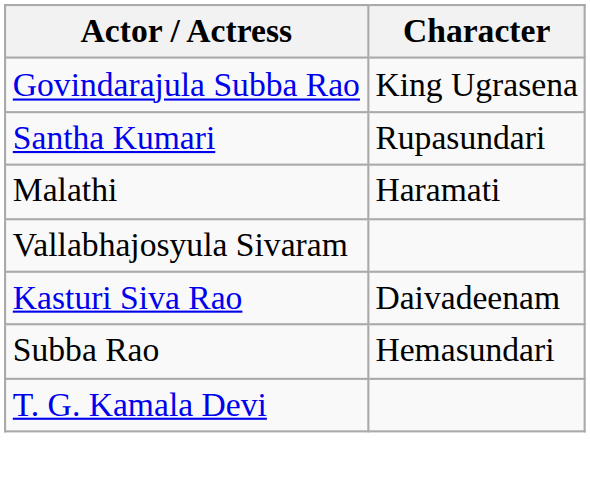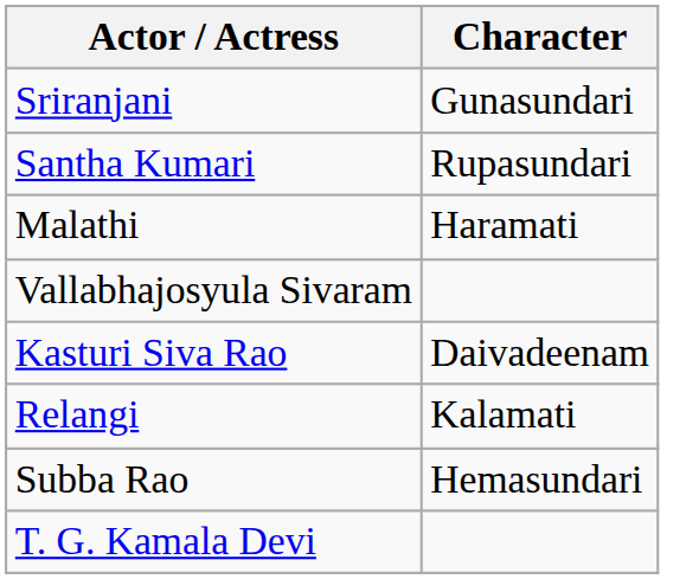- row: Govindarajula Subba Rao | King Ugrasena
+ row: Sriranjani | Gunasundari
+ row: Relangi | Kalamati
